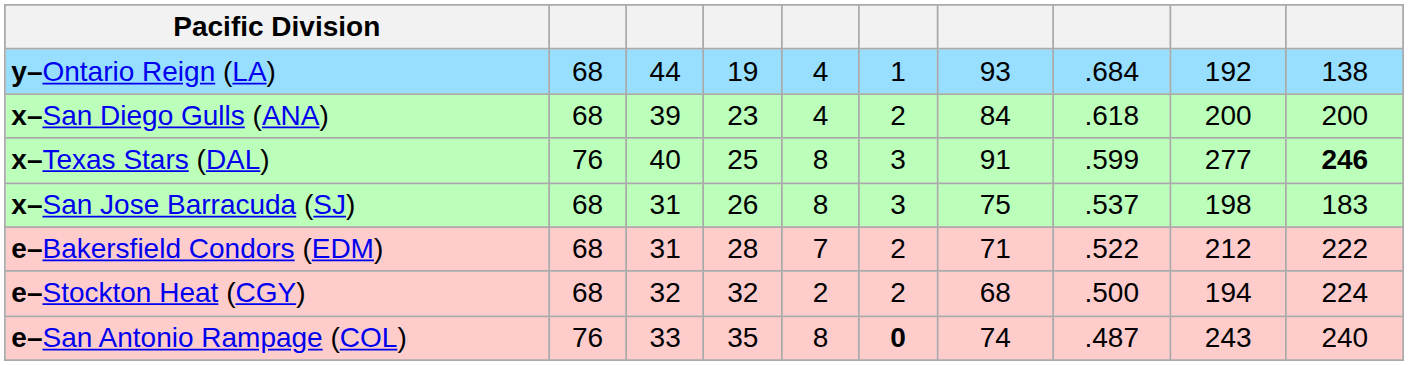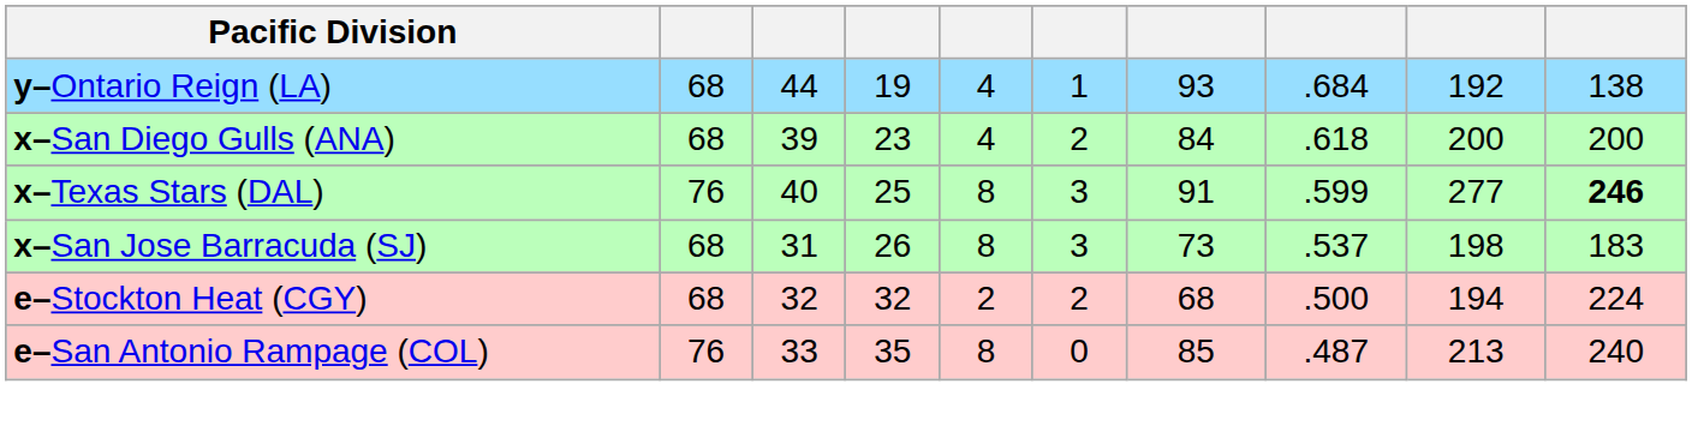x–San Jose Barracuda (SJ) | column 7: 75 -> 73
- row: e–Bakersfield Condors (EDM) | 68 | 31 | 28 | 7 | 2 | 71 | .522 | 212 | 222
e–San Antonio Rampage (COL) | column 6: bold -> normal
e–San Antonio Rampage (COL) | column 7: 74 -> 85
e–San Antonio Rampage (COL) | column 9: 243 -> 213
